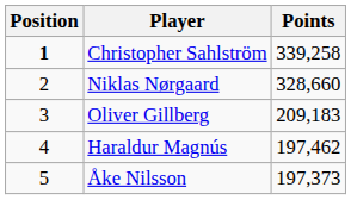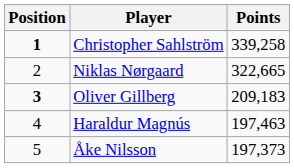Niklas Nørgaard | Points: 328,660 -> 322,665
Oliver Gillberg | Position: normal -> bold
Haraldur Magnús | Points: 197,462 -> 197,463
